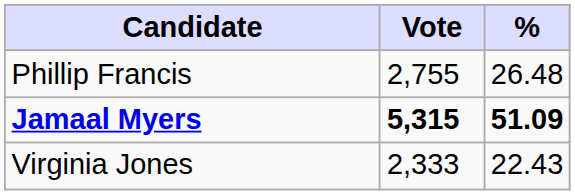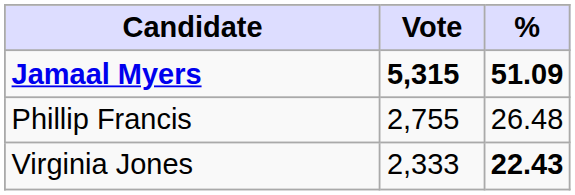rows swapped: Jamaal Myers <-> Phillip Francis
Virginia Jones | %: normal -> bold
